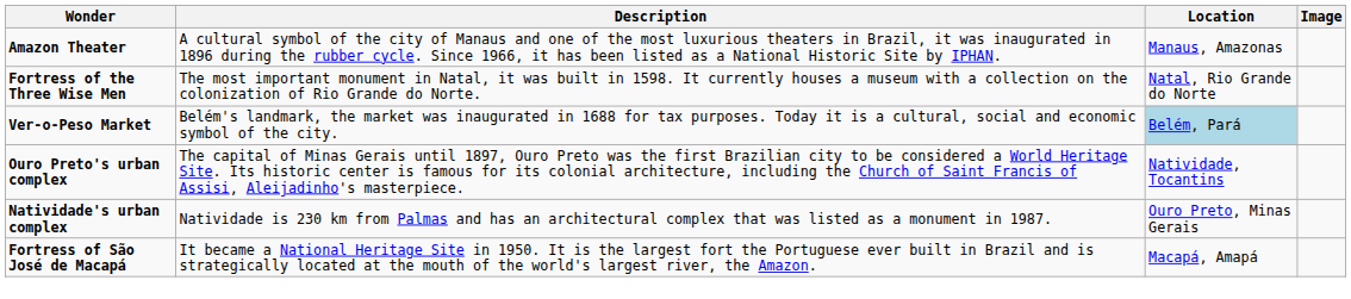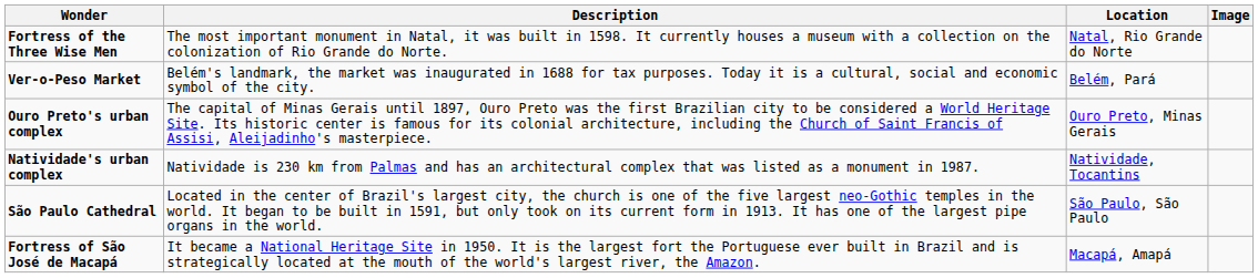- row: Amazon Theater | A cultural symbol of the city of Manaus and one of the most luxurious theaters in Brazil, it was inaugurated in 1896 during the rubber cycle. Since 1966, it has been listed as a National Historic Site by IPHAN. | Manaus, Amazonas
Ver-o-Peso Market | Location: lightblue background -> no background
Ouro Preto's urban complex | Location: Natividade, Tocantins -> Ouro Preto, Minas Gerais
Natividade's urban complex | Location: Ouro Preto, Minas Gerais -> Natividade, Tocantins
+ row: São Paulo Cathedral | Located in the center of Brazil's largest city, the church is one of the five largest neo-Gothic temples in the world. It began to be built in 1591, but only took on its current form in 1913. It has one of the largest pipe organs in the world. | São Paulo, São Paulo
